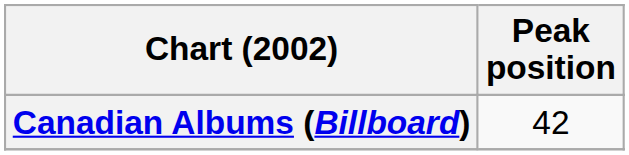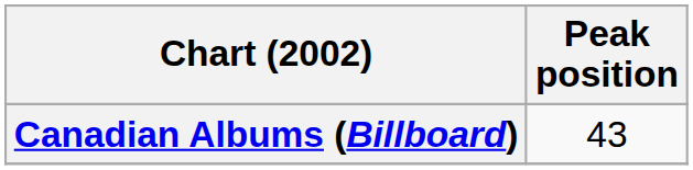Canadian Albums (Billboard) | Peak position: 42 -> 43
